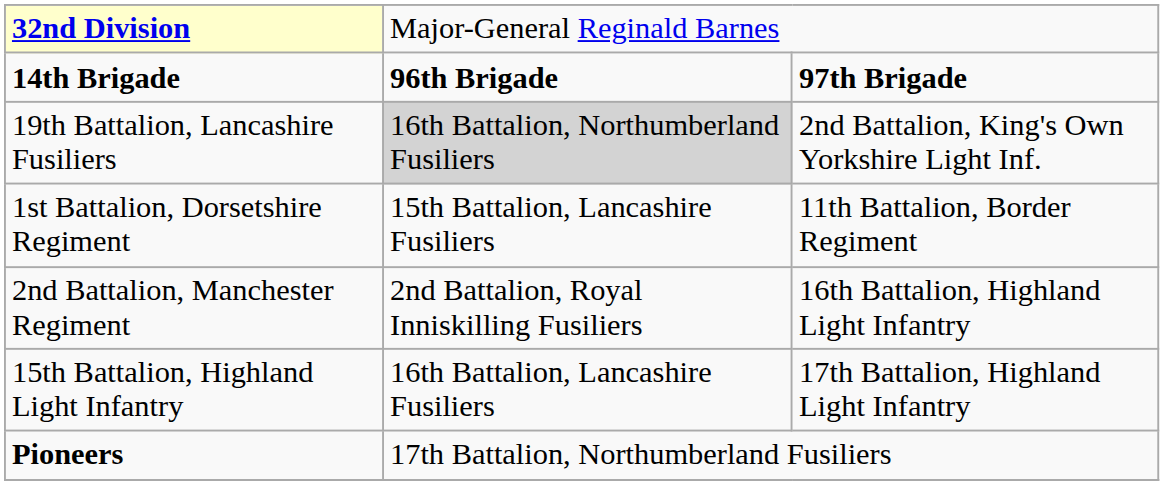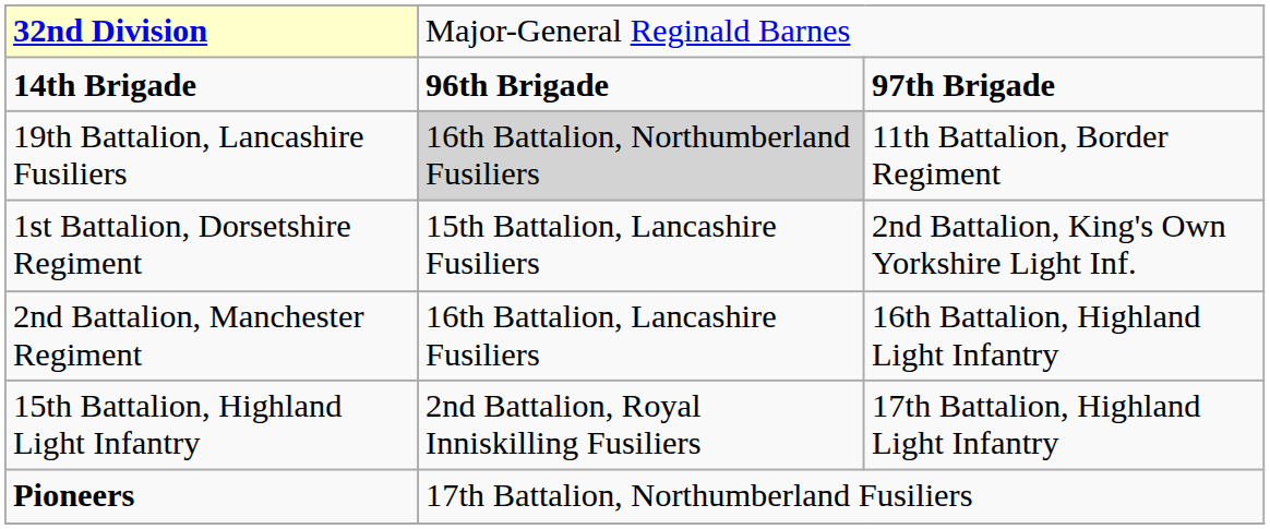19th Battalion, Lancashire Fusiliers | column 3: 2nd Battalion, King's Own Yorkshire Light Inf. -> 11th Battalion, Border Regiment
1st Battalion, Dorsetshire Regiment | column 3: 11th Battalion, Border Regiment -> 2nd Battalion, King's Own Yorkshire Light Inf.
2nd Battalion, Manchester Regiment | column 2: 2nd Battalion, Royal Inniskilling Fusiliers -> 16th Battalion, Lancashire Fusiliers
15th Battalion, Highland Light Infantry | column 2: 16th Battalion, Lancashire Fusiliers -> 2nd Battalion, Royal Inniskilling Fusiliers
